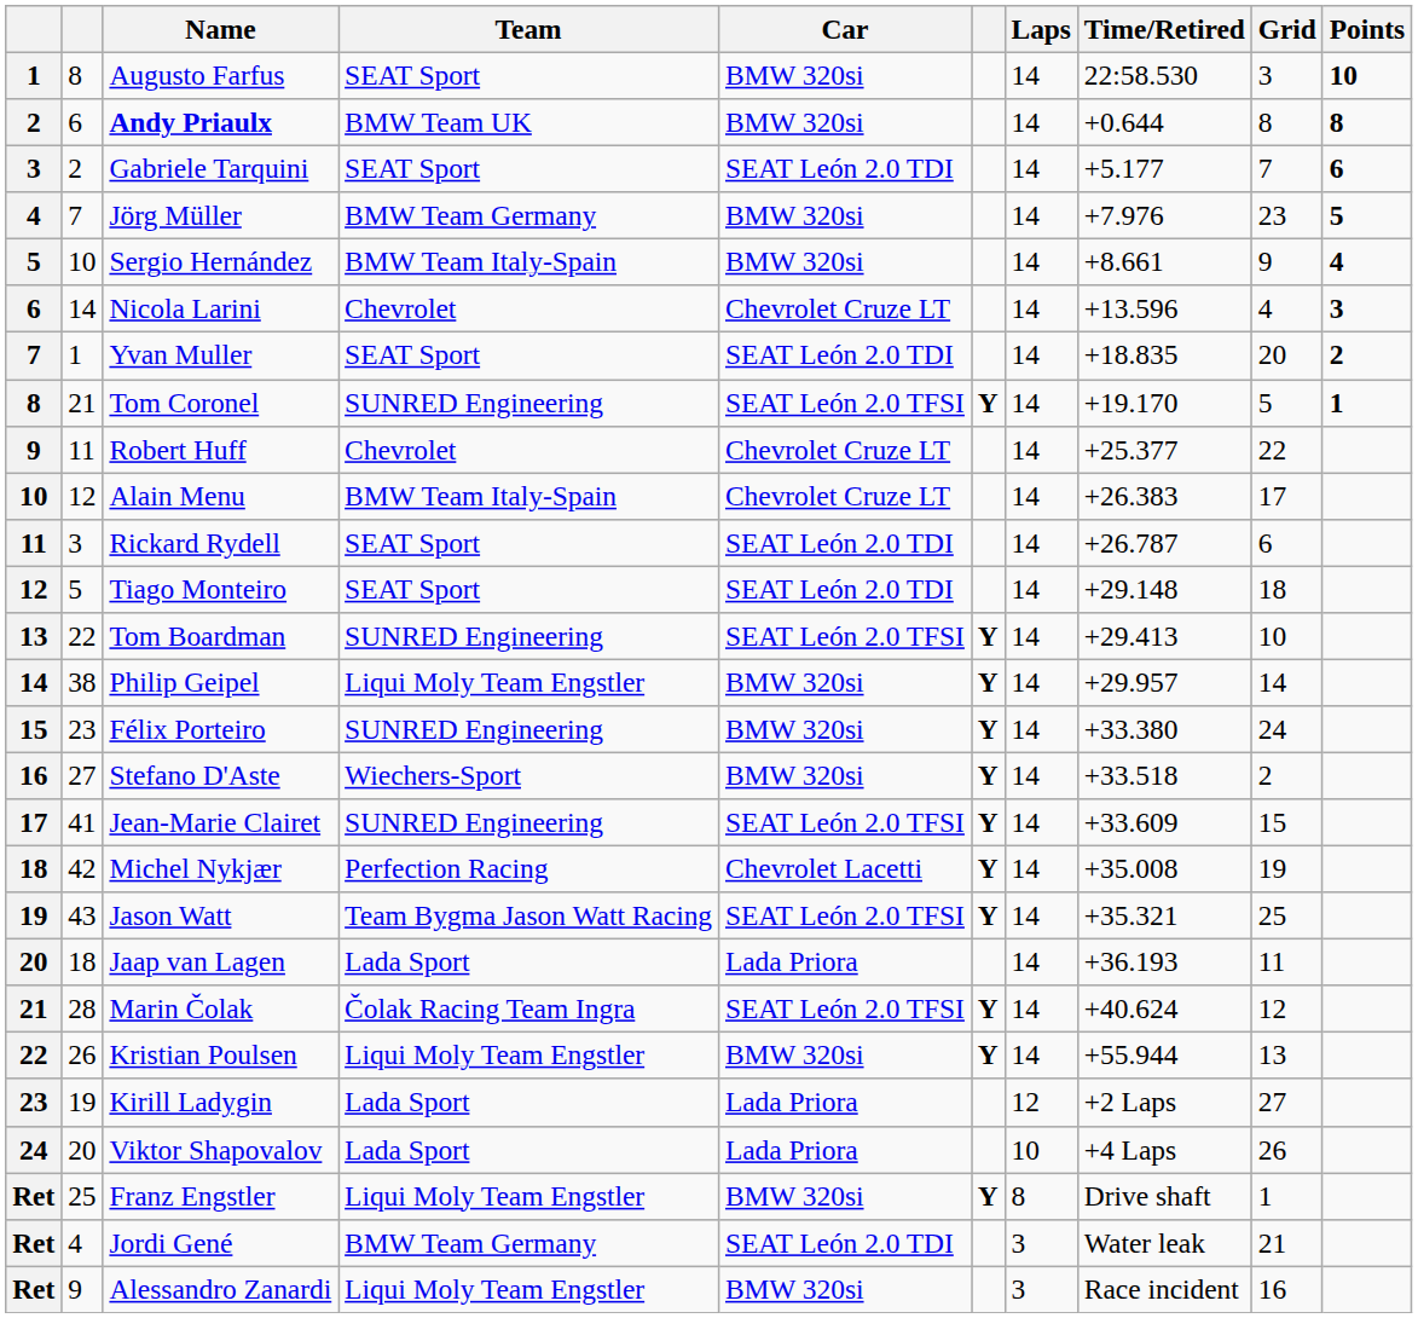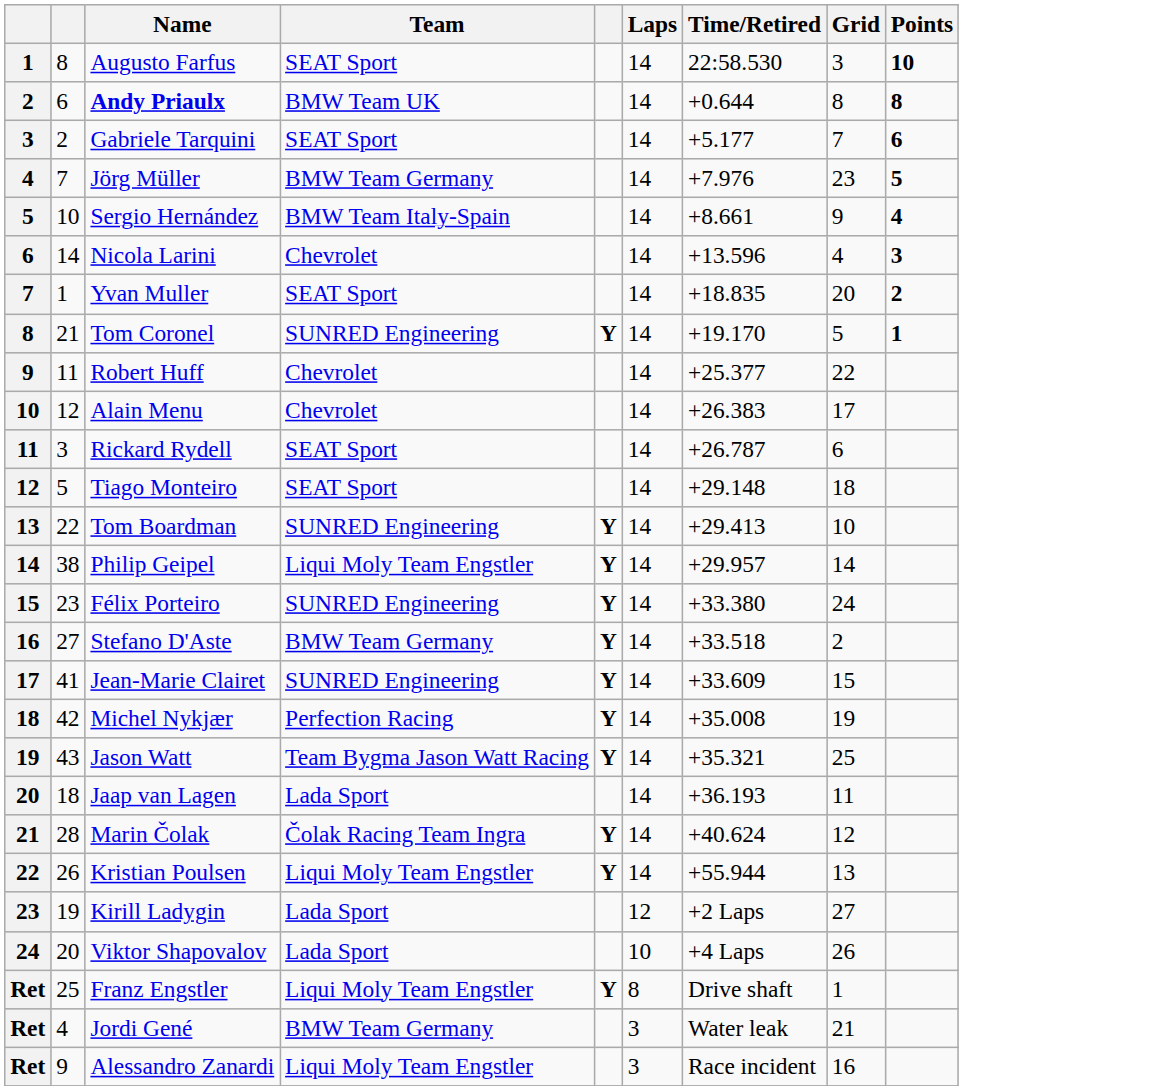- column: Car | BMW 320si | BMW 320si | SEAT León 2.0 TDI | BMW 320si | BMW 320si | Chevrolet Cruze LT | SEAT León 2.0 TDI | SEAT León 2.0 TFSI | Chevrolet Cruze LT | Chevrolet Cruze LT | SEAT León 2.0 TDI | SEAT León 2.0 TDI | SEAT León 2.0 TFSI | BMW 320si | BMW 320si | BMW 320si | SEAT León 2.0 TFSI | Chevrolet Lacetti | SEAT León 2.0 TFSI | Lada Priora | SEAT León 2.0 TFSI | BMW 320si | Lada Priora | Lada Priora | BMW 320si | SEAT León 2.0 TDI | BMW 320si
Alain Menu | Team: BMW Team Italy-Spain -> Chevrolet
Stefano D'Aste | Team: Wiechers-Sport -> BMW Team Germany
